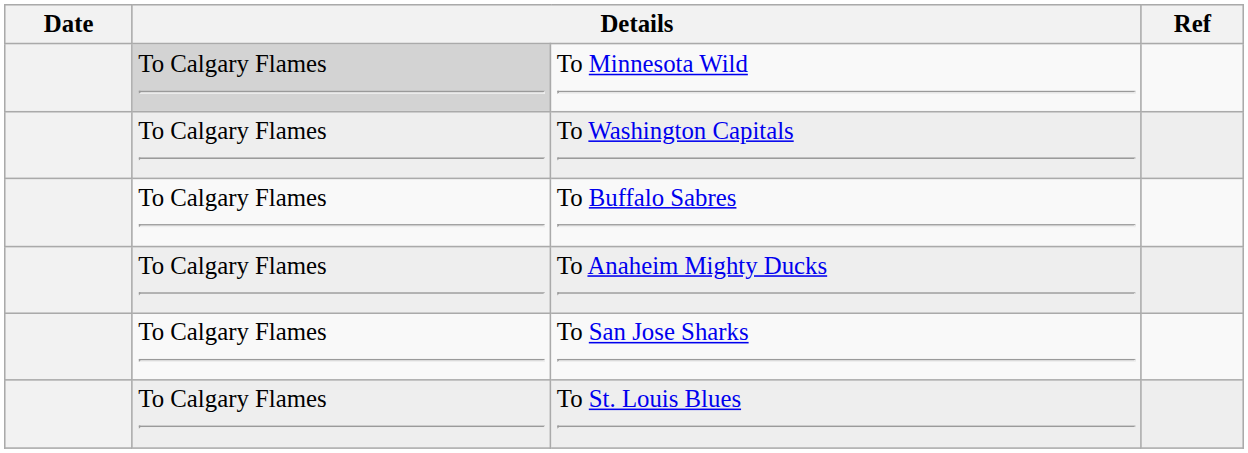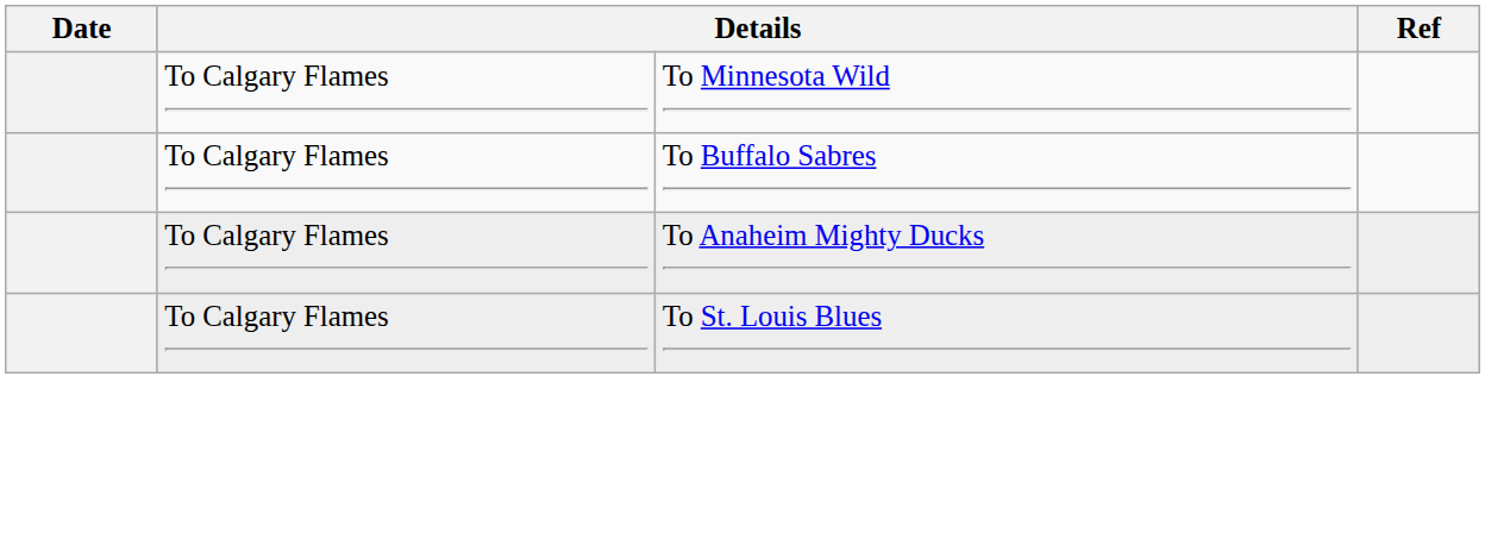To Minnesota Wild | column 2: lightgrey background -> no background
- row: To Calgary Flames | To Washington Capitals
- row: To Calgary Flames | To San Jose Sharks
